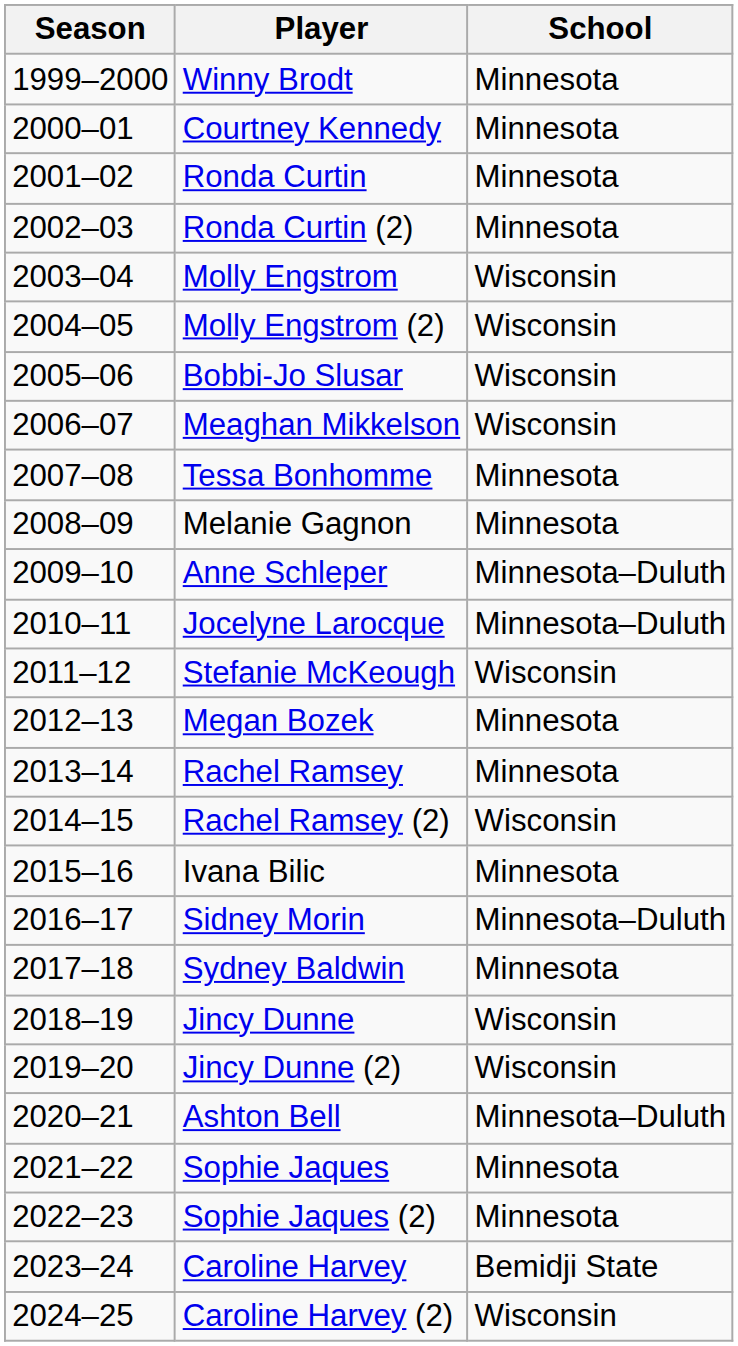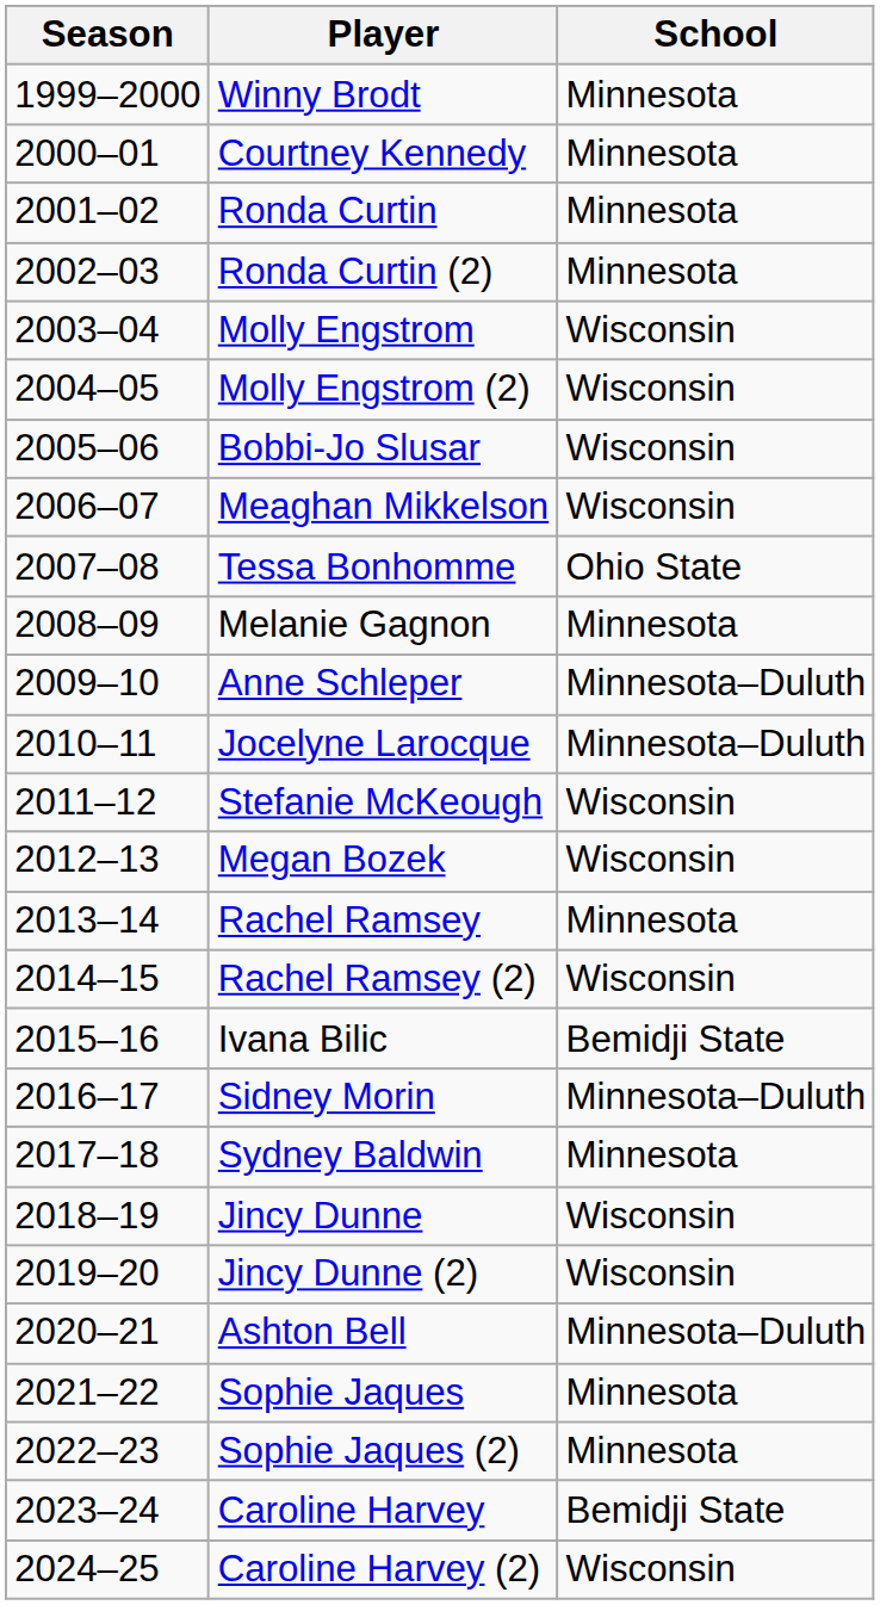Tessa Bonhomme | School: Minnesota -> Ohio State
Megan Bozek | School: Minnesota -> Wisconsin
Ivana Bilic | School: Minnesota -> Bemidji State
